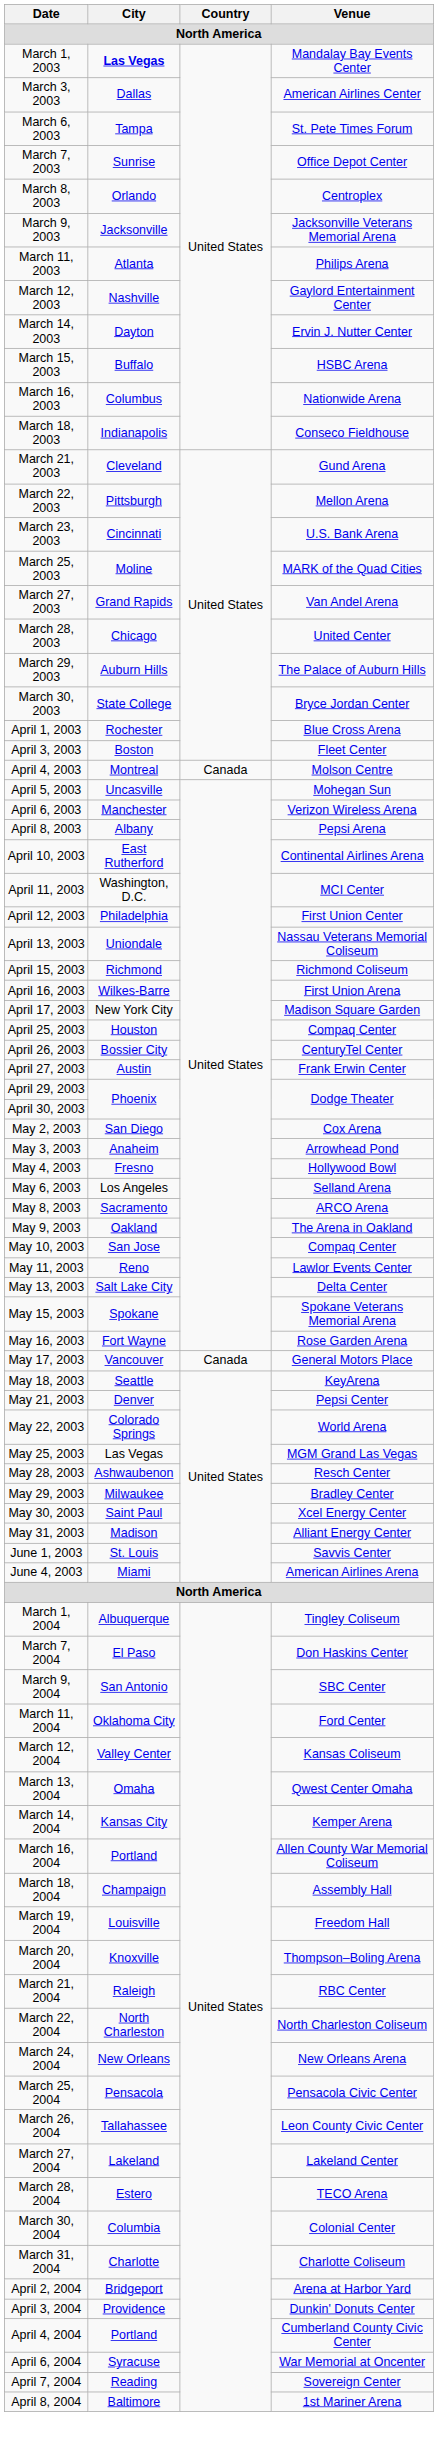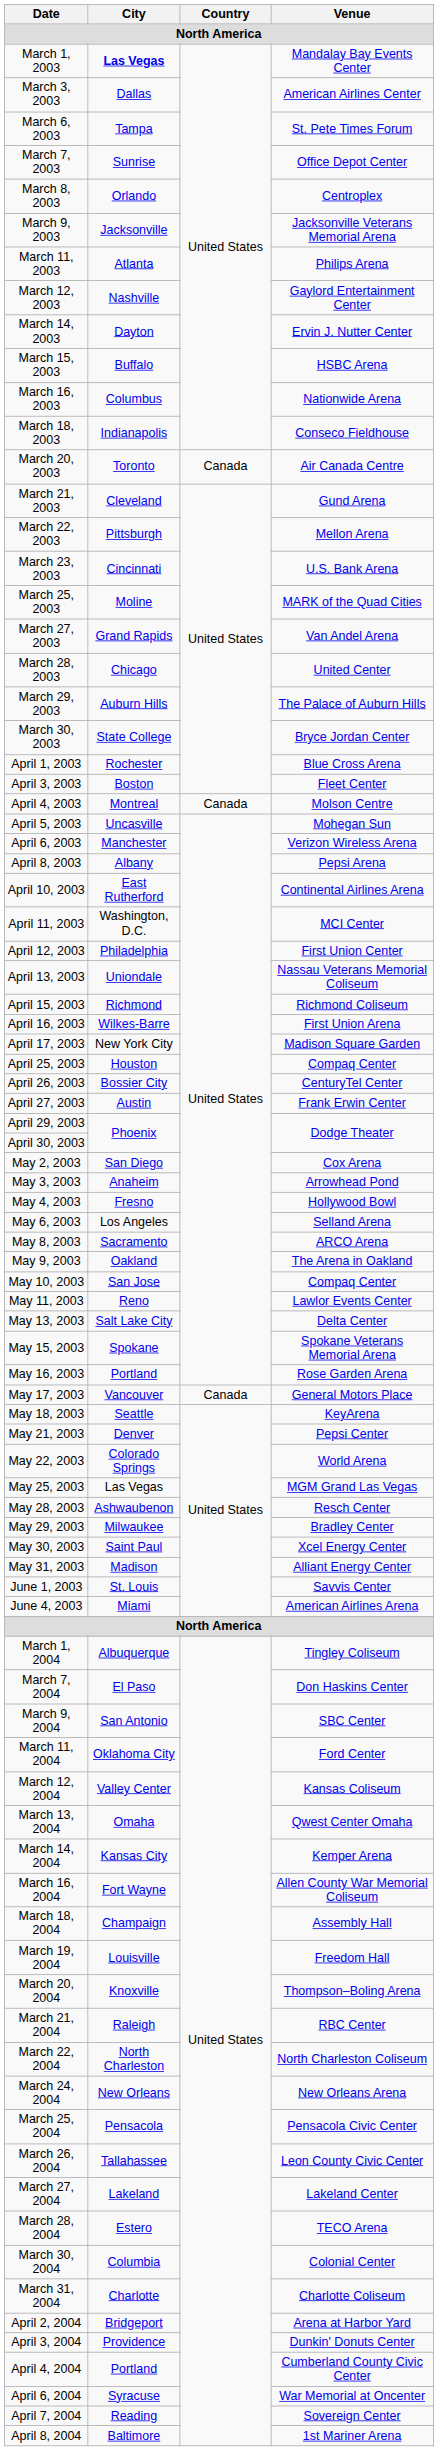+ row: March 20, 2003 | Toronto | Canada | Air Canada Centre
May 16, 2003 | City: Fort Wayne -> Portland
March 16, 2004 | City: Portland -> Fort Wayne
